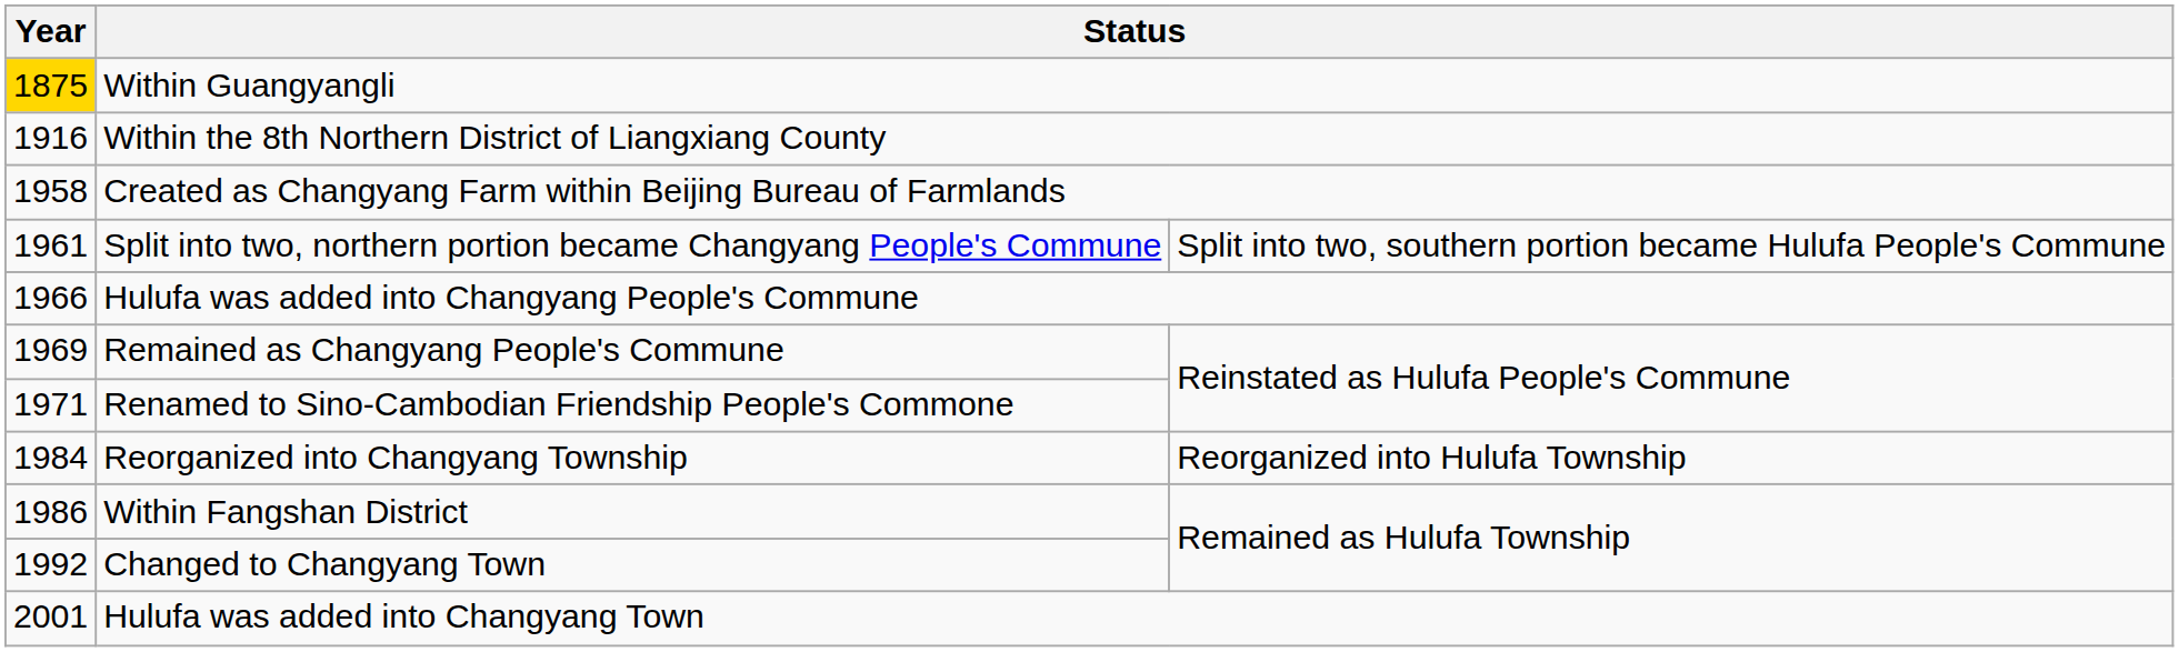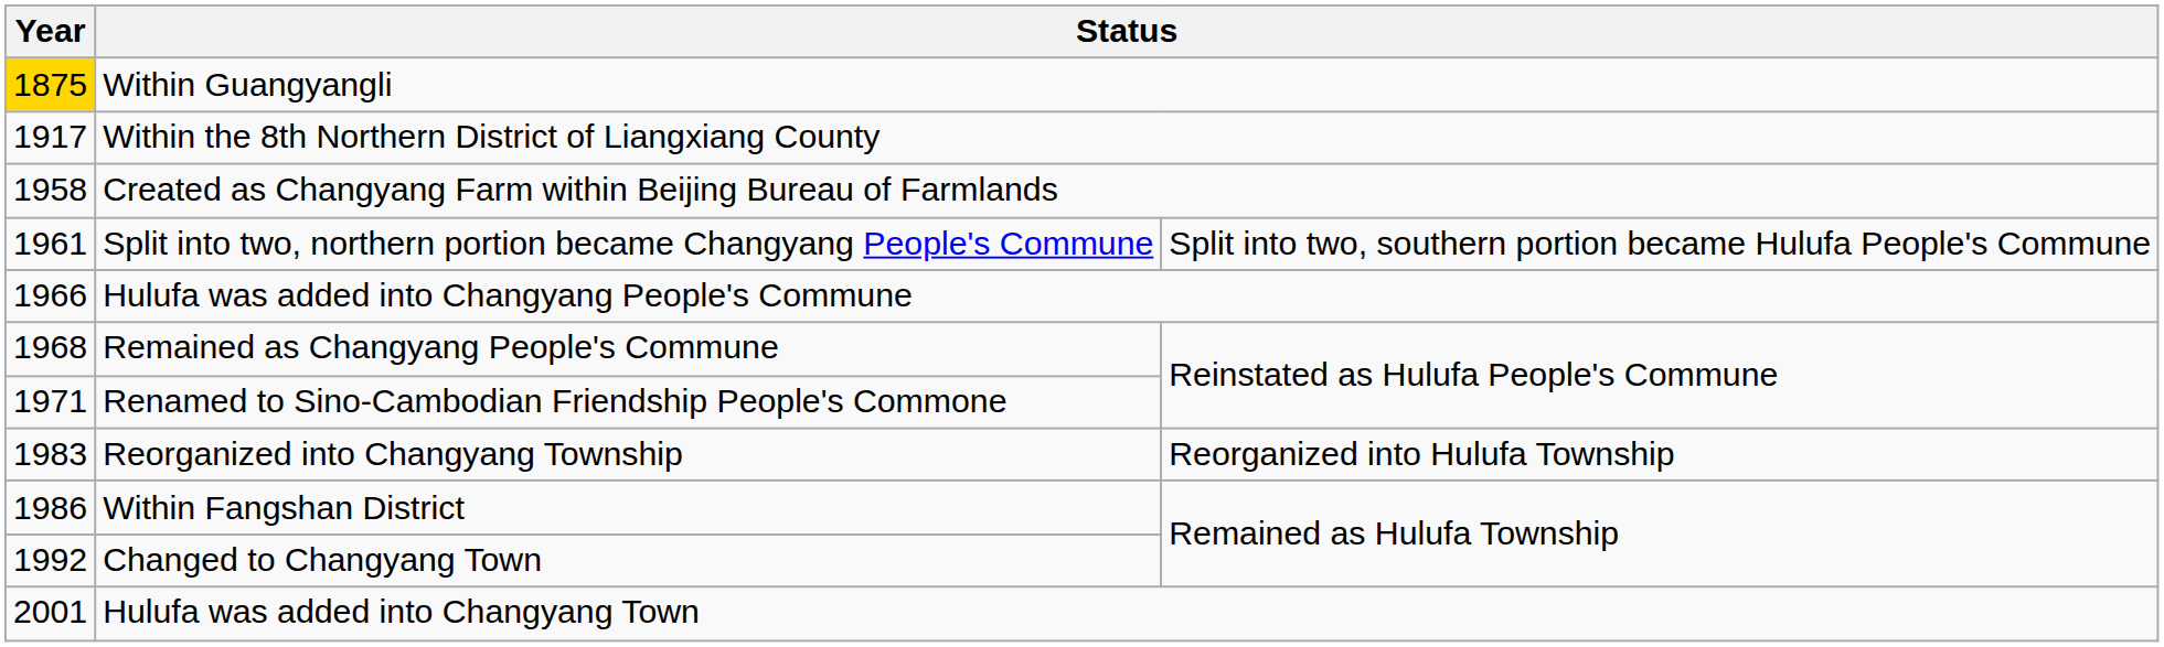Within the 8th Northern District of Liangxiang County | Year: 1916 -> 1917
Remained as Changyang People's Commune | Year: 1969 -> 1968
Reorganized into Changyang Township | Year: 1984 -> 1983
